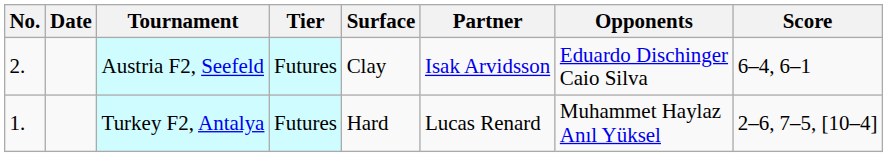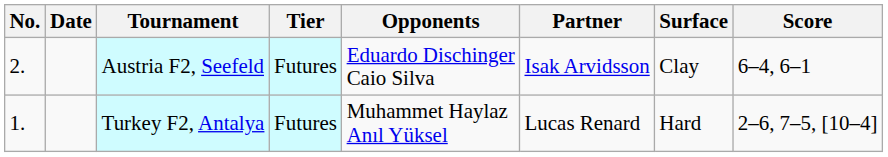columns swapped: Surface <-> Opponents
